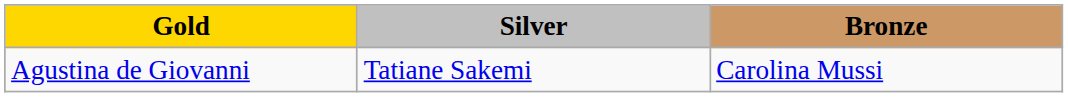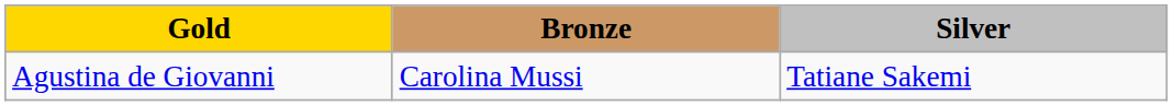columns swapped: Silver <-> Bronze
